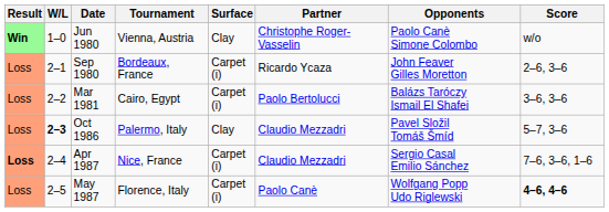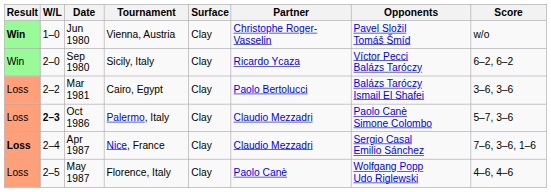Vienna, Austria | Opponents: Paolo Canè Simone Colombo -> Pavel Složil Tomáš Šmíd
+ row: Win | 2–0 | Sep 1980 | Sicily, Italy | Clay | Ricardo Ycaza | Víctor Pecci Balázs Taróczy | 6–2, 6–2
- row: Loss | 2–1 | Sep 1980 | Bordeaux, France | Carpet (i) | Ricardo Ycaza | John Feaver Gilles Moretton | 2–6, 3–6
Cairo, Egypt | Surface: Carpet (i) -> Clay
Palermo, Italy | Opponents: Pavel Složil Tomáš Šmíd -> Paolo Canè Simone Colombo
Nice, France | Surface: Carpet (i) -> Clay
Florence, Italy | Surface: Carpet (i) -> Clay
Florence, Italy | Score: bold -> normal
